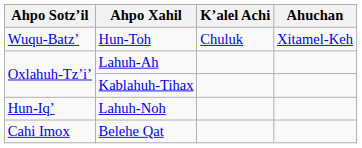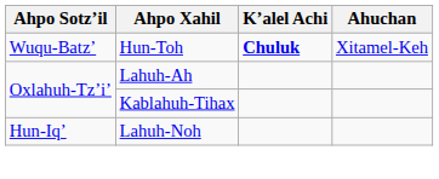Hun-Toh | Kʼalel Achi: normal -> bold
- row: Cahi Imox | Belehe Qat
